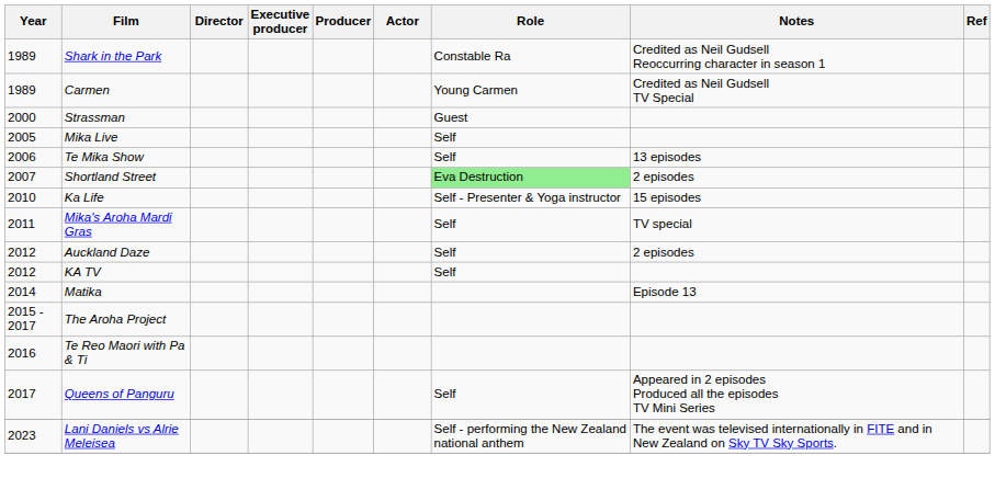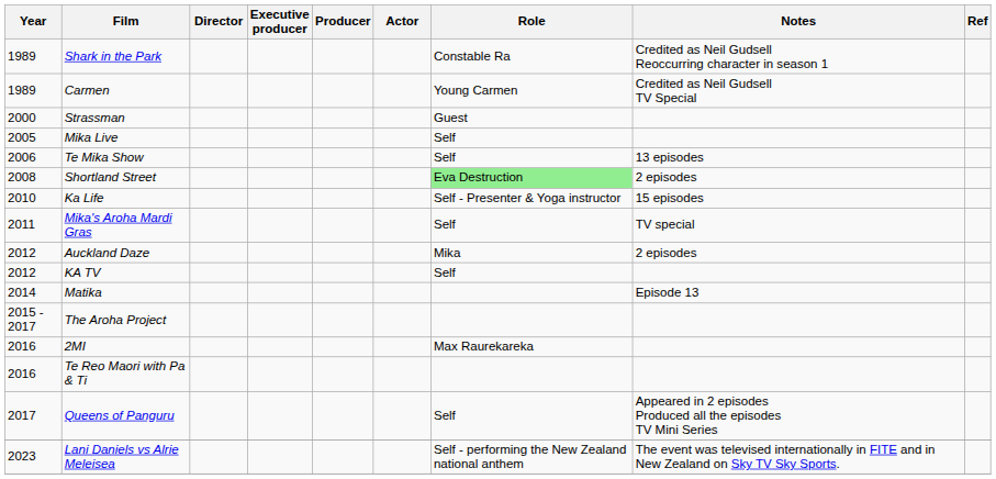Shortland Street | Year: 2007 -> 2008
Auckland Daze | Role: Self -> Mika
+ row: 2016 | 2MI | Max Raurekareka
